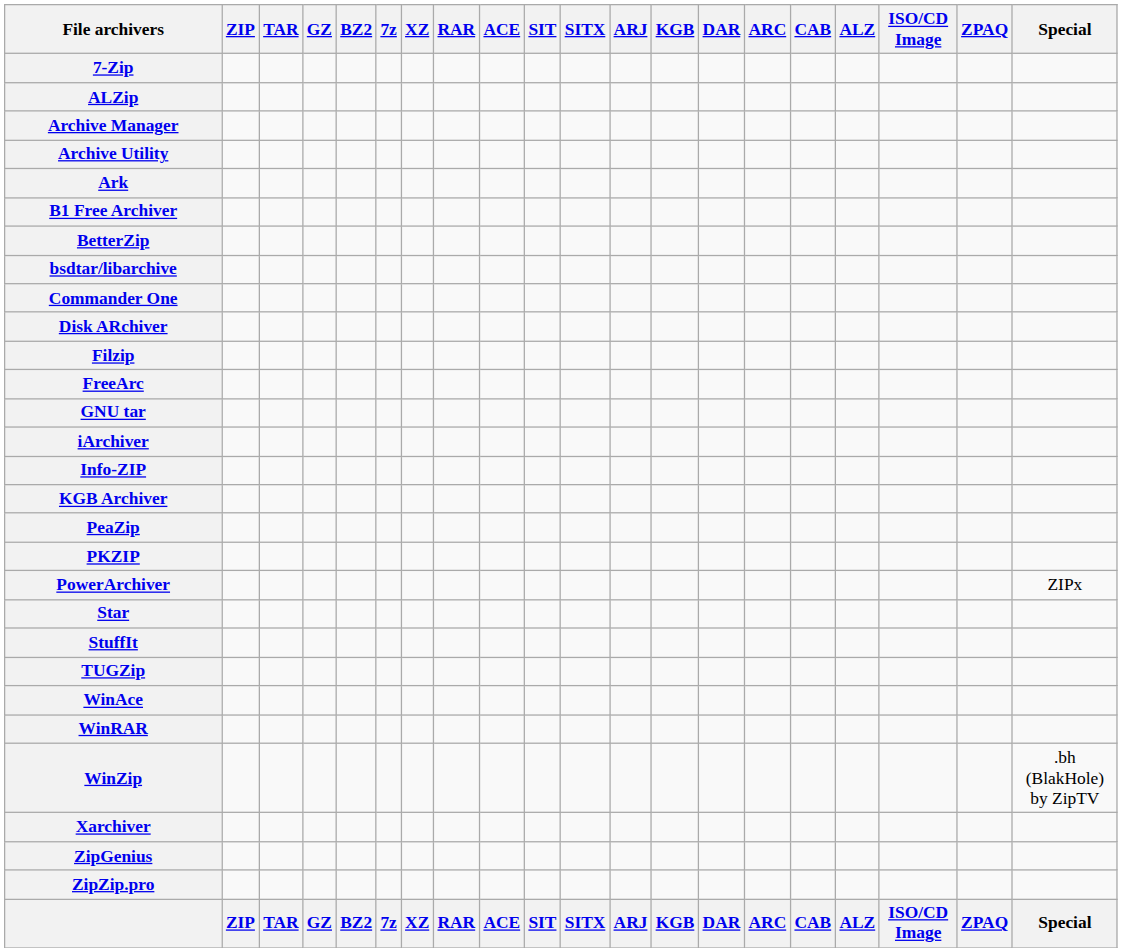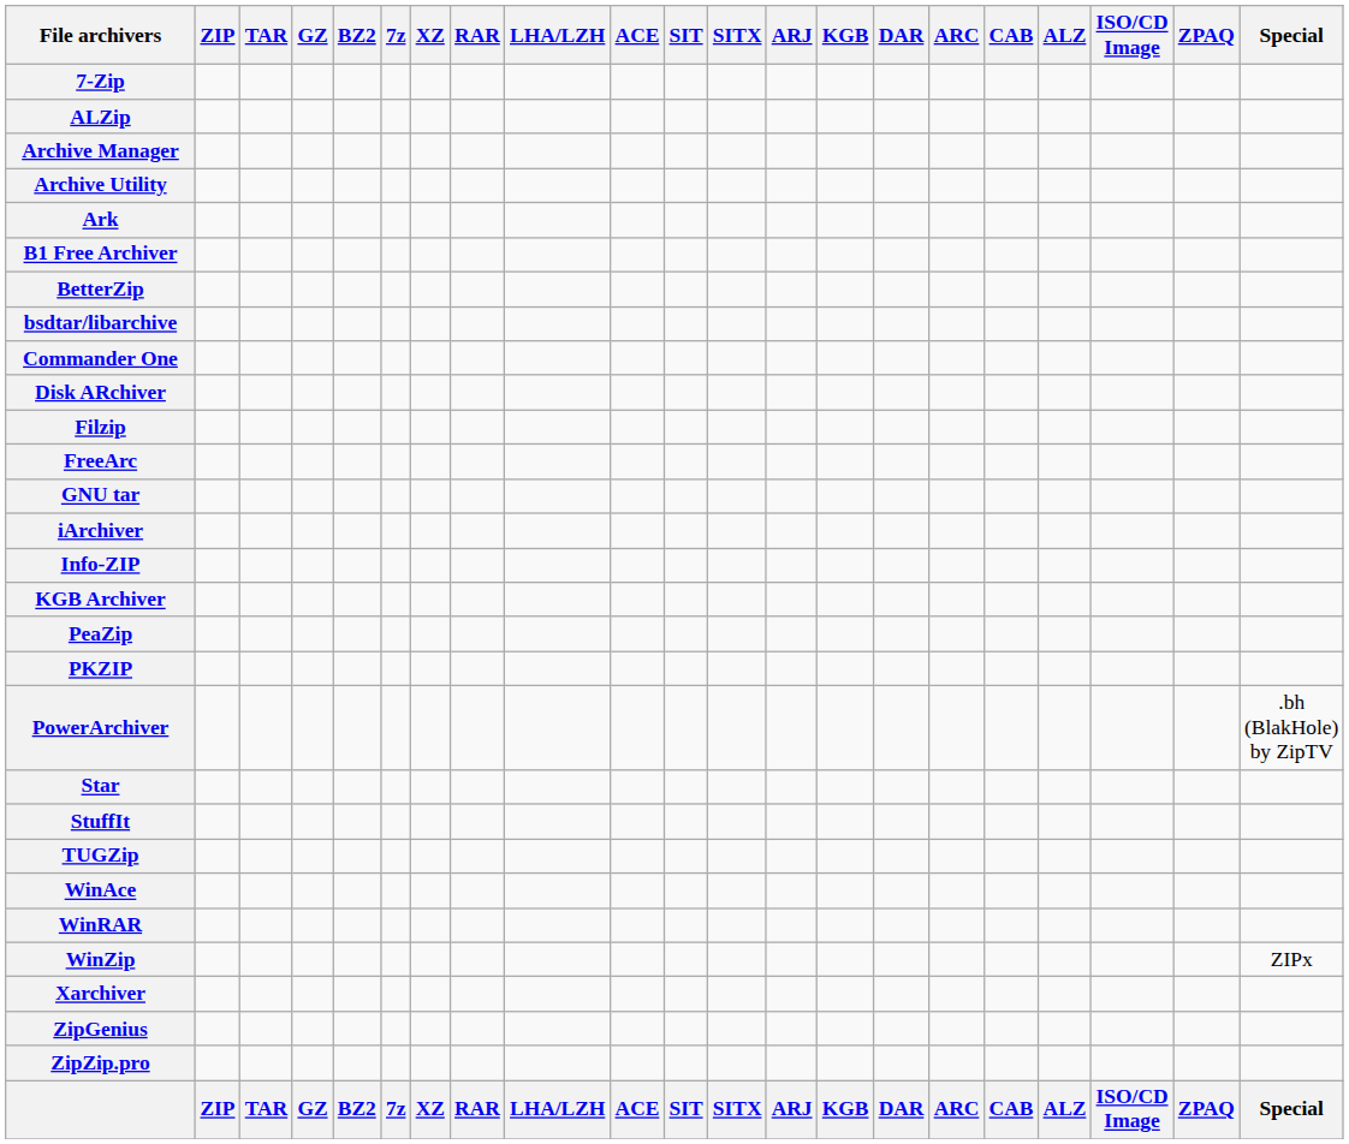+ column: LHA/LZH | LHA/LZH
PowerArchiver | Special: ZIPx -> .bh (BlakHole) by ZipTV
WinZip | Special: .bh (BlakHole) by ZipTV -> ZIPx
